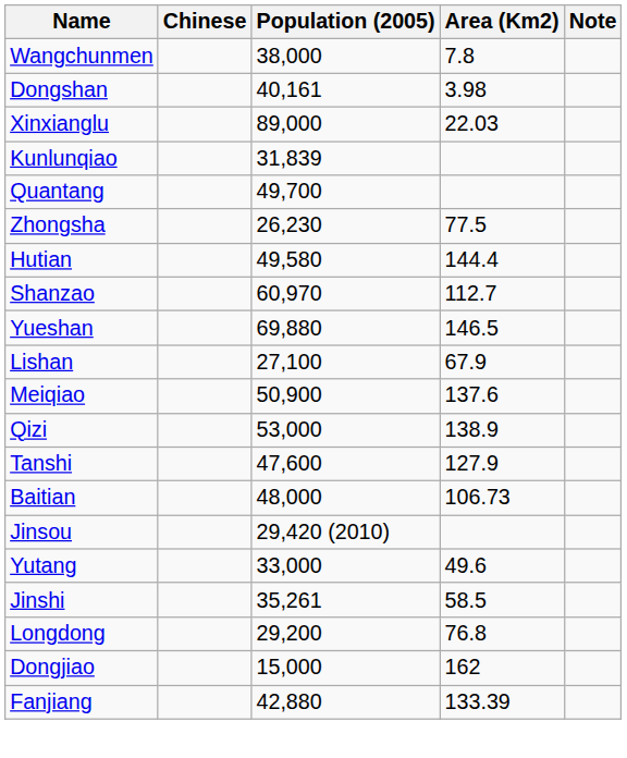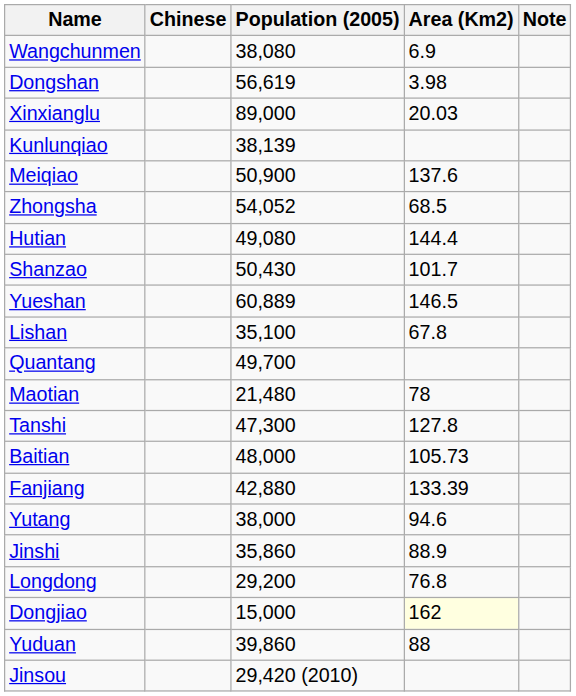Wangchunmen | Population (2005): 38,000 -> 38,080
Wangchunmen | Area (Km2): 7.8 -> 6.9
Dongshan | Population (2005): 40,161 -> 56,619
Xinxianglu | Area (Km2): 22.03 -> 20.03
Kunlunqiao | Population (2005): 31,839 -> 38,139
rows swapped: Quantang <-> Meiqiao
Zhongsha | Population (2005): 26,230 -> 54,052
Zhongsha | Area (Km2): 77.5 -> 68.5
Hutian | Population (2005): 49,580 -> 49,080
Shanzao | Population (2005): 60,970 -> 50,430
Shanzao | Area (Km2): 112.7 -> 101.7
Yueshan | Population (2005): 69,880 -> 60,889
Lishan | Population (2005): 27,100 -> 35,100
Lishan | Area (Km2): 67.9 -> 67.8
- row: Qizi | 53,000 | 138.9
+ row: Maotian | 21,480 | 78
Tanshi | Population (2005): 47,600 -> 47,300
Tanshi | Area (Km2): 127.9 -> 127.8
Baitian | Area (Km2): 106.73 -> 105.73
rows swapped: Fanjiang <-> Jinsou
Yutang | Population (2005): 33,000 -> 38,000
Yutang | Area (Km2): 49.6 -> 94.6
Jinshi | Population (2005): 35,261 -> 35,860
Jinshi | Area (Km2): 58.5 -> 88.9
Dongjiao | Area (Km2): no background -> lightyellow background
+ row: Yuduan | 39,860 | 88
